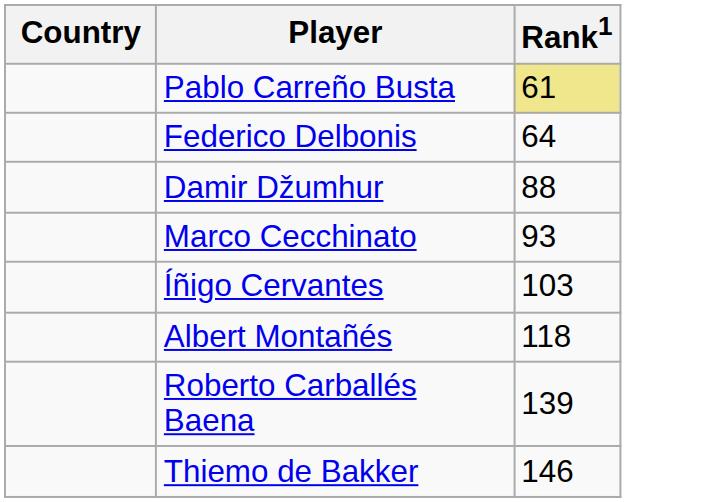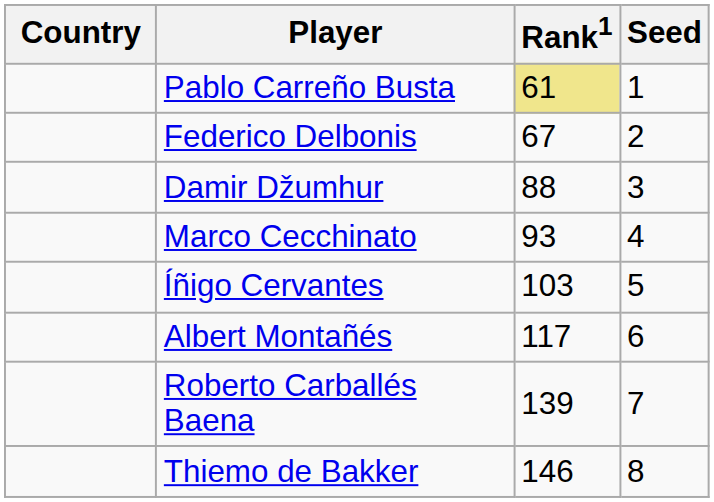+ column: Seed | 1 | 2 | 3 | 4 | 5 | 6 | 7 | 8
Federico Delbonis | Rank1: 64 -> 67
Albert Montañés | Rank1: 118 -> 117
